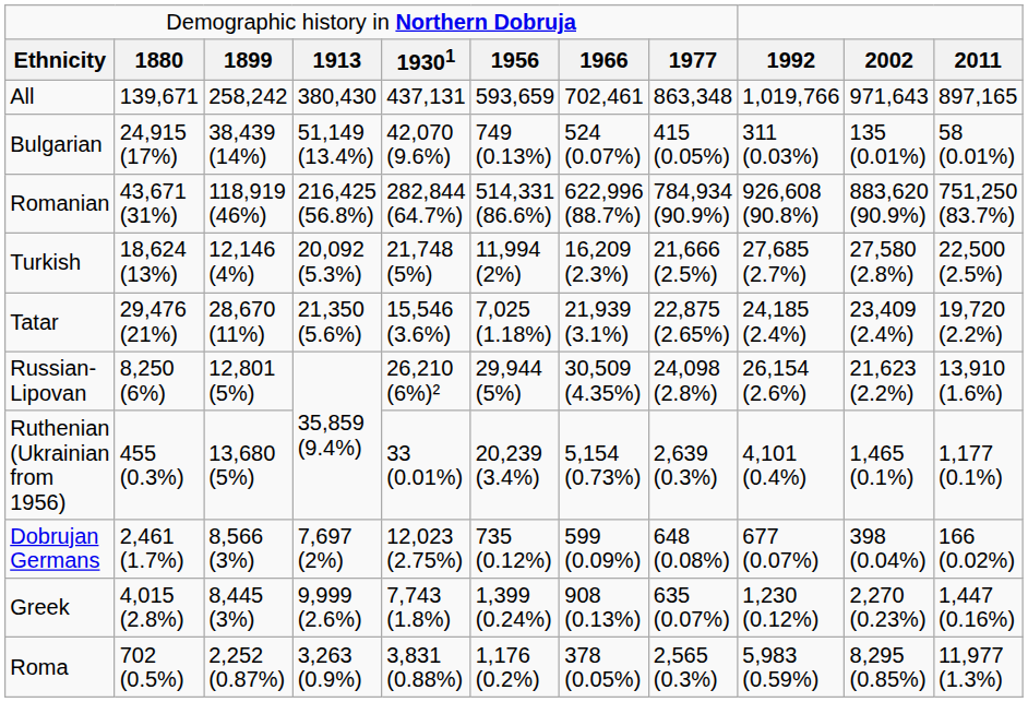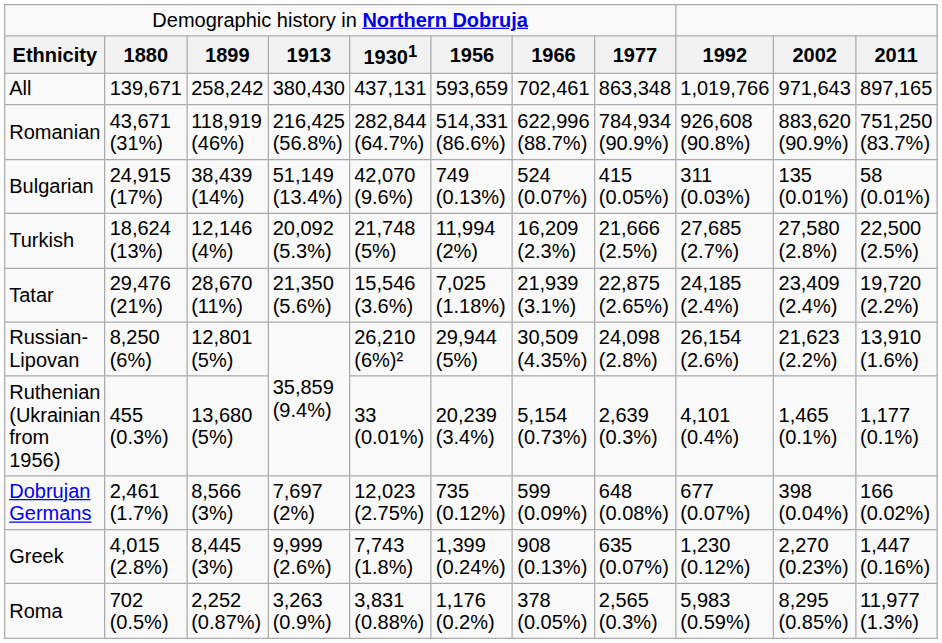rows swapped: Romanian <-> Bulgarian
